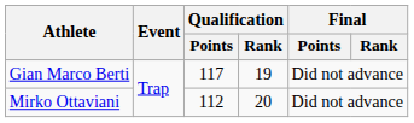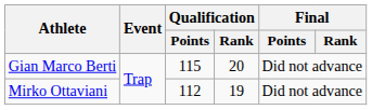Gian Marco Berti | Qualification / Points: 117 -> 115
Gian Marco Berti | Qualification / Rank: 19 -> 20
Mirko Ottaviani | Qualification / Rank: 20 -> 19
